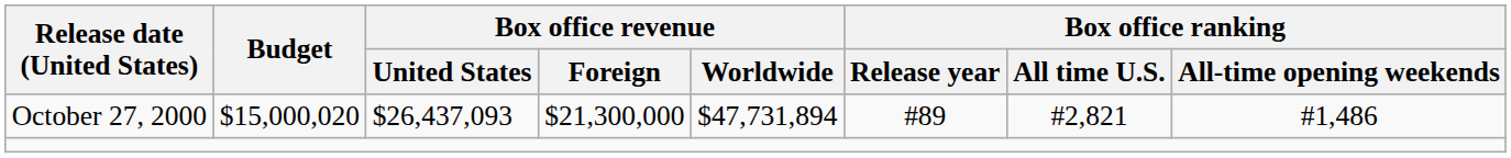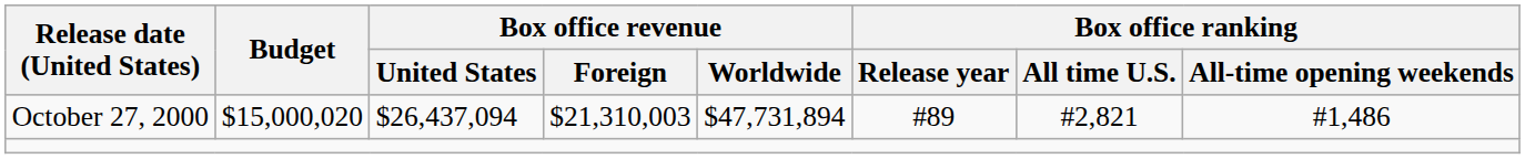October 27, 2000 | Box office revenue / United States: $26,437,093 -> $26,437,094
October 27, 2000 | Box office revenue / Foreign: $21,300,000 -> $21,310,003
